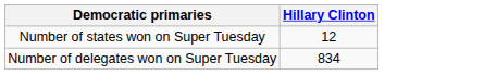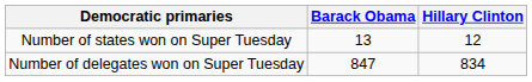+ column: Barack Obama | 13 | 847
